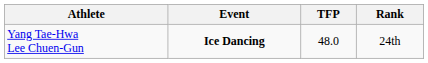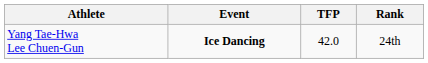Yang Tae-Hwa Lee Chuen-Gun | TFP: 48.0 -> 42.0
